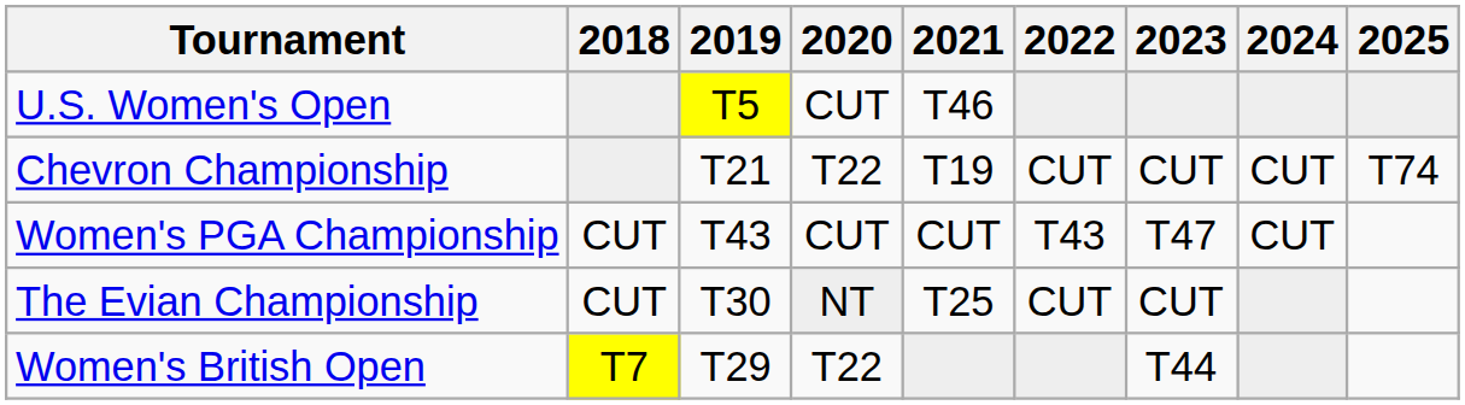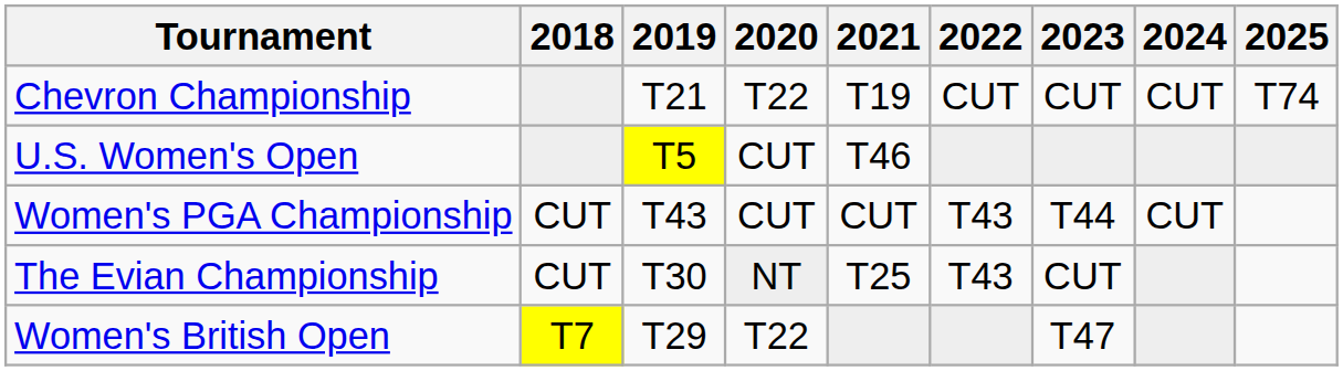rows swapped: Chevron Championship <-> U.S. Women's Open
Women's PGA Championship | 2023: T47 -> T44
The Evian Championship | 2022: CUT -> T43
Women's British Open | 2023: T44 -> T47
